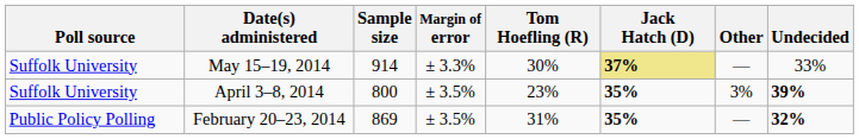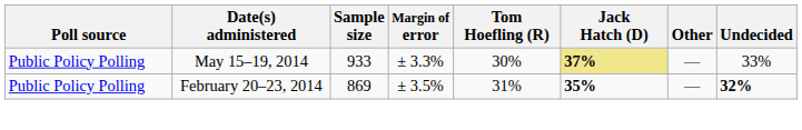May 15–19, 2014 | Poll source: Suffolk University -> Public Policy Polling
May 15–19, 2014 | Sample size: 914 -> 933
- row: Suffolk University | April 3–8, 2014 | 800 | ± 3.5% | 23% | 35% | 3% | 39%
